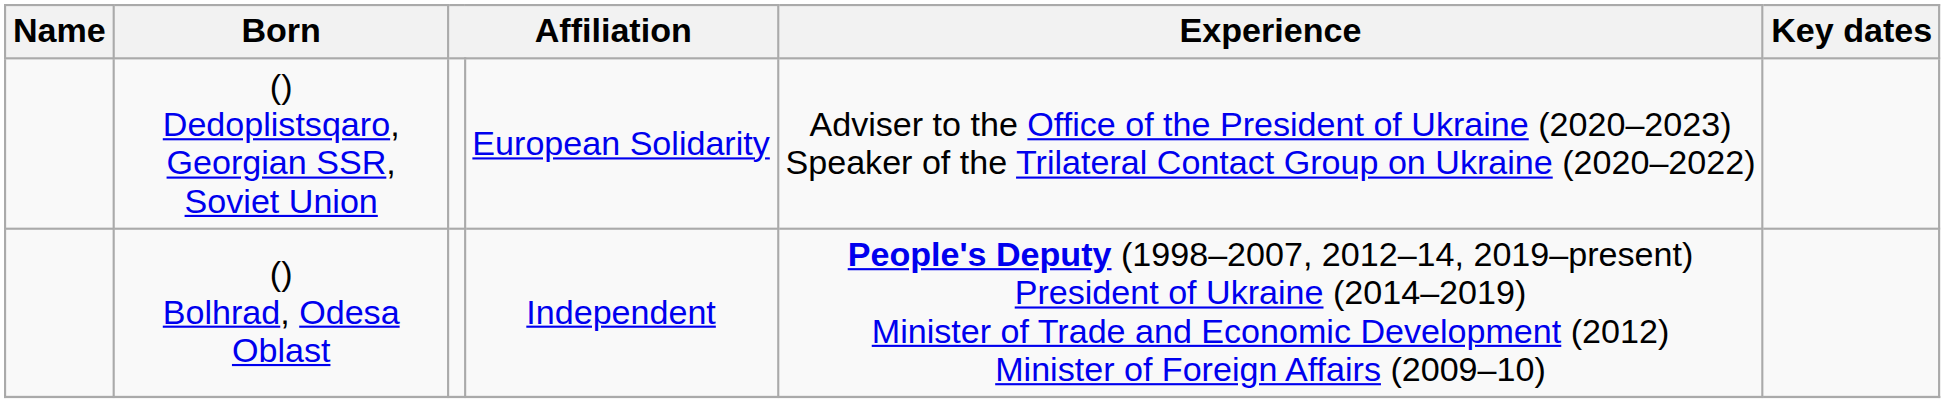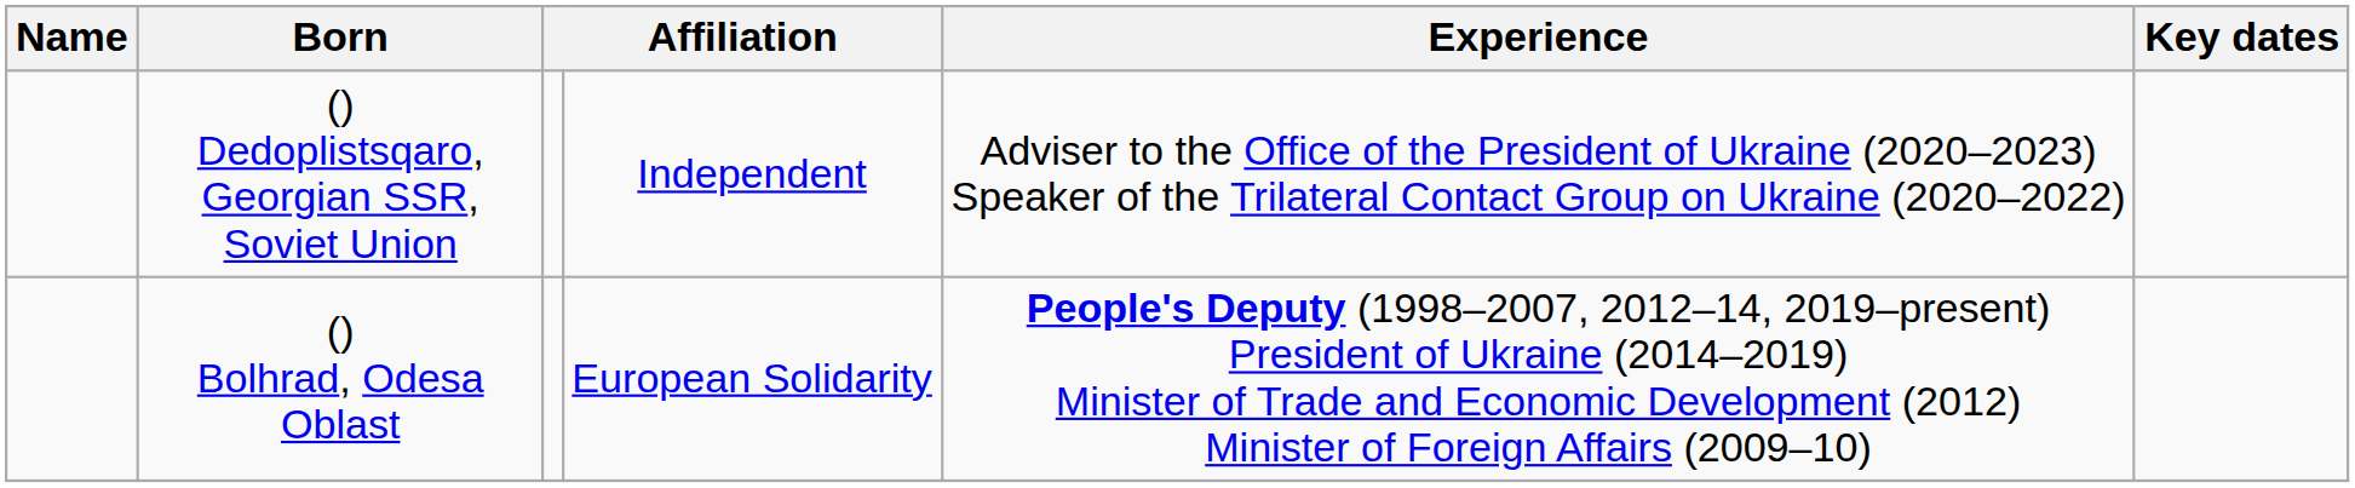() Dedoplistsqaro, Georgian SSR, Soviet Union | column 4: European Solidarity -> Independent
() Bolhrad, Odesa Oblast | column 4: Independent -> European Solidarity
